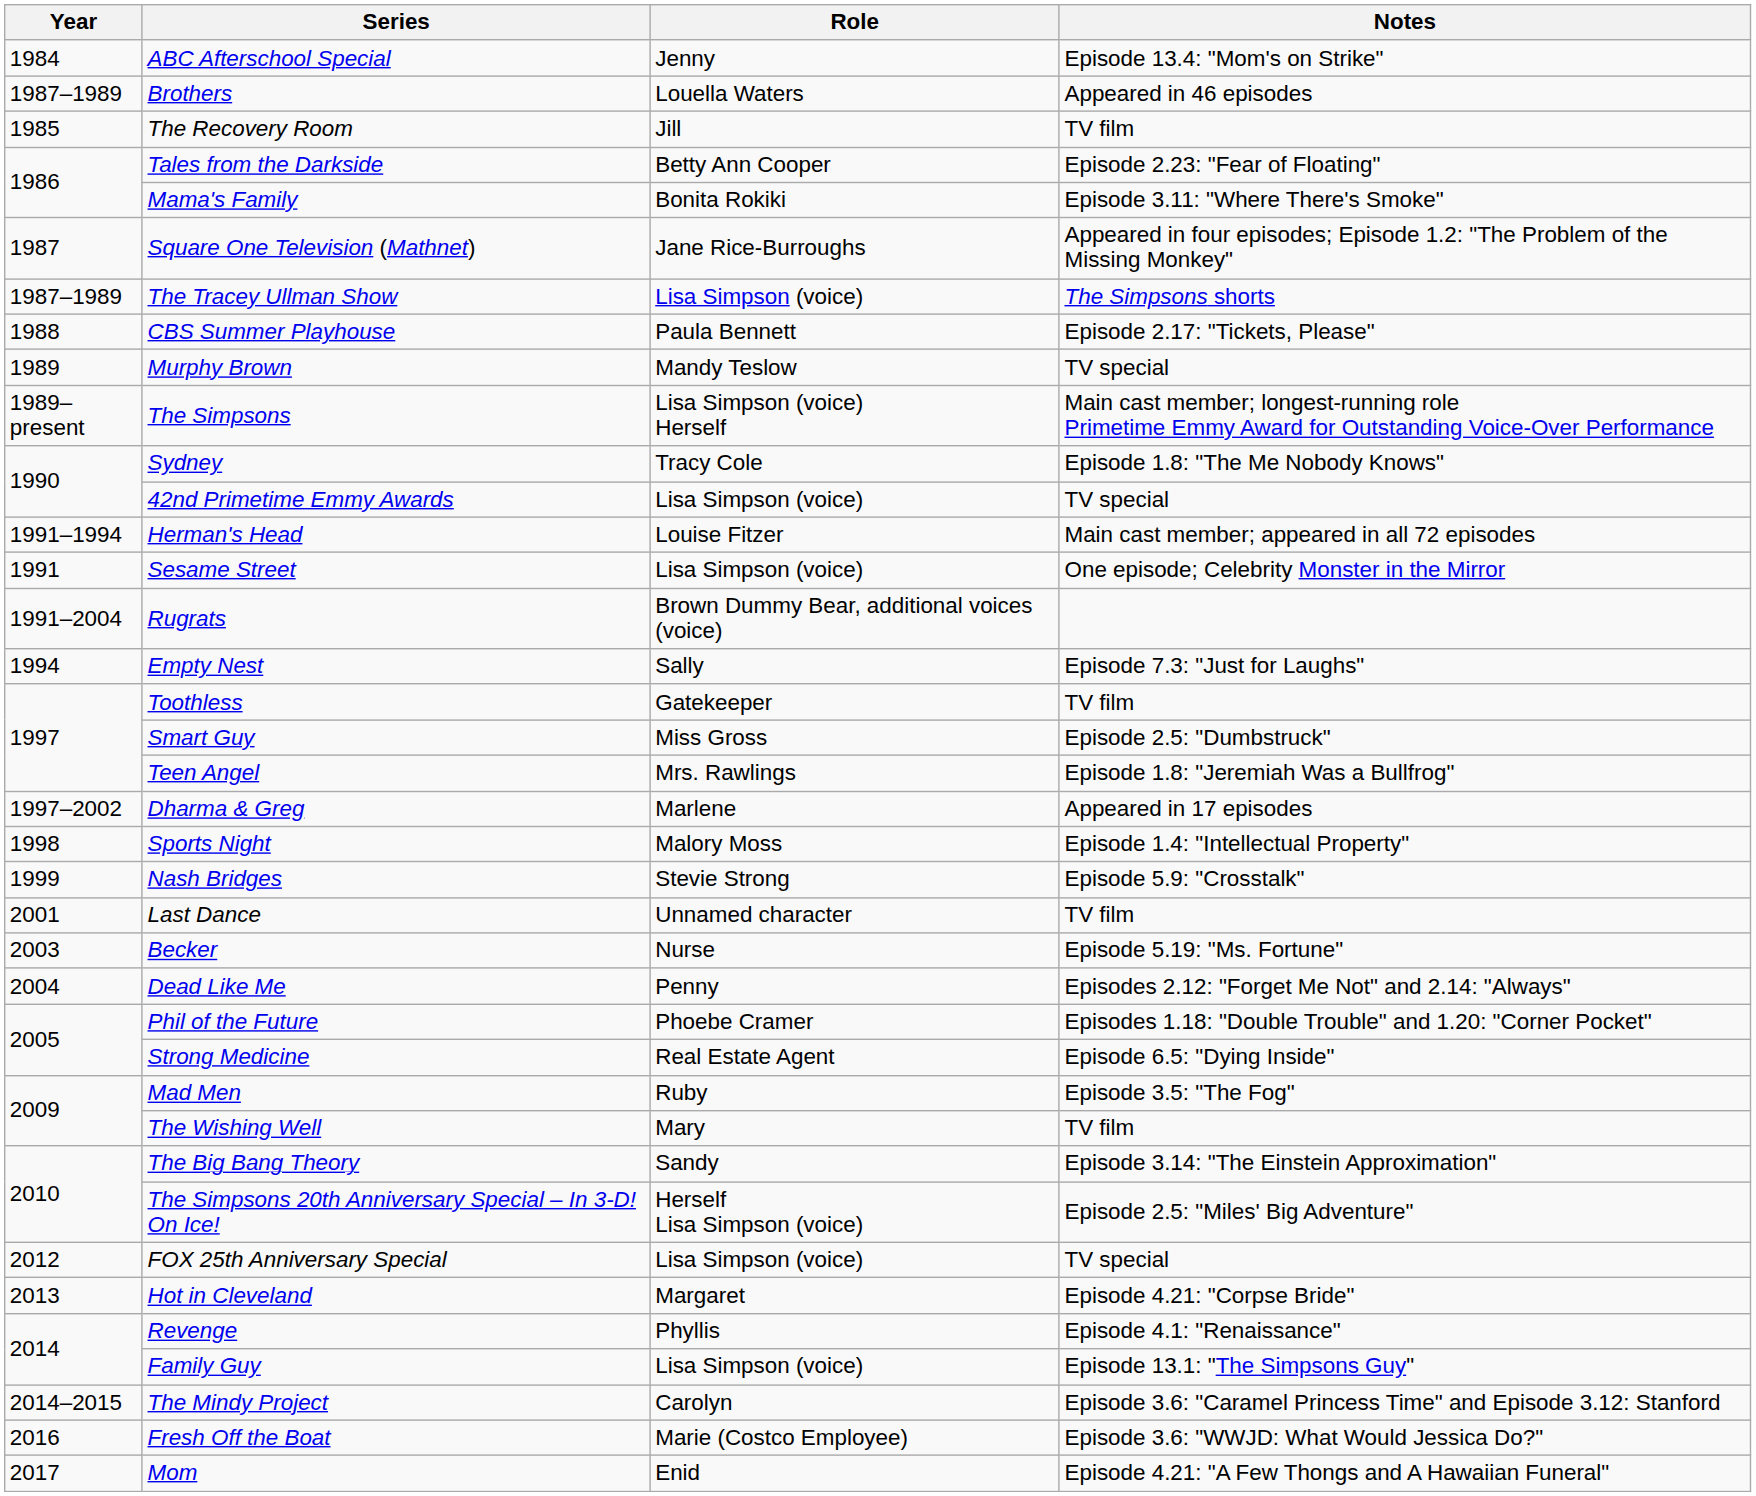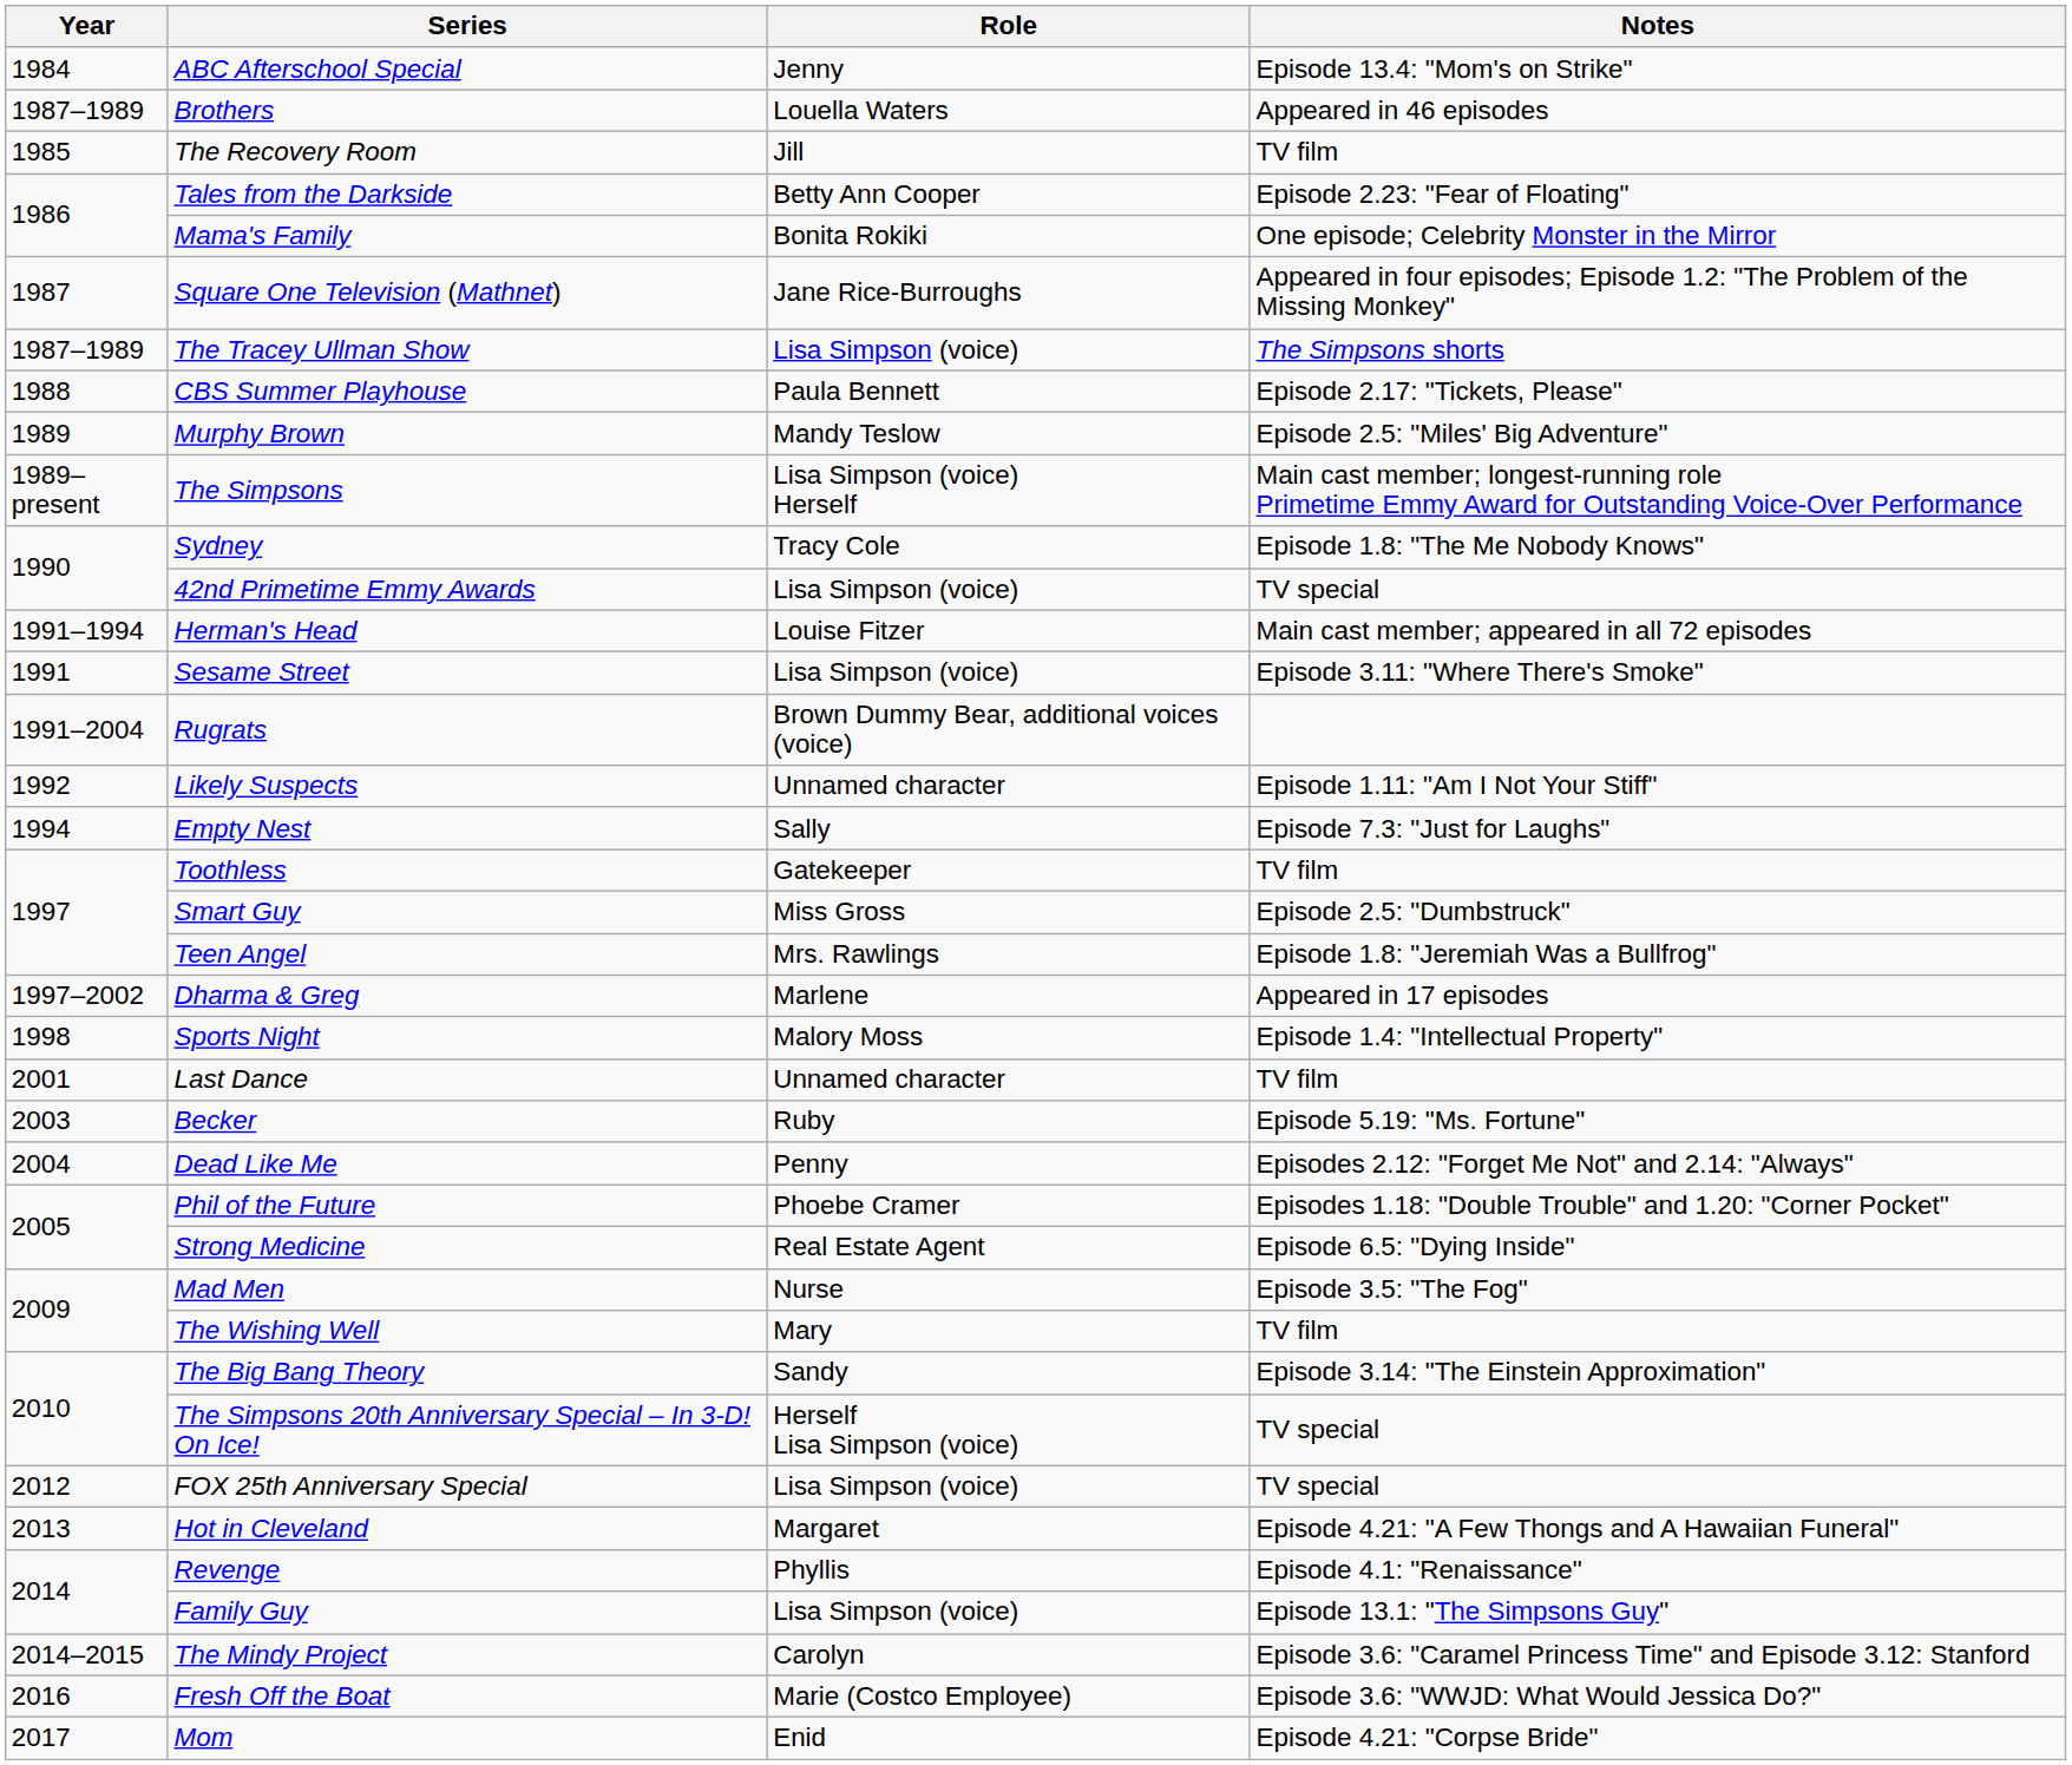Mama's Family | Notes: Episode 3.11: "Where There's Smoke" -> One episode; Celebrity Monster in the Mirror
Murphy Brown | Notes: TV special -> Episode 2.5: "Miles' Big Adventure"
Sesame Street | Notes: One episode; Celebrity Monster in the Mirror -> Episode 3.11: "Where There's Smoke"
+ row: 1992 | Likely Suspects | Unnamed character | Episode 1.11: "Am I Not Your Stiff"
- row: 1999 | Nash Bridges | Stevie Strong | Episode 5.9: "Crosstalk"
Becker | Role: Nurse -> Ruby
Mad Men | Role: Ruby -> Nurse
The Simpsons 20th Anniversary Special – In 3-D! On Ice! | Notes: Episode 2.5: "Miles' Big Adventure" -> TV special
Hot in Cleveland | Notes: Episode 4.21: "Corpse Bride" -> Episode 4.21: "A Few Thongs and A Hawaiian Funeral"
Mom | Notes: Episode 4.21: "A Few Thongs and A Hawaiian Funeral" -> Episode 4.21: "Corpse Bride"
